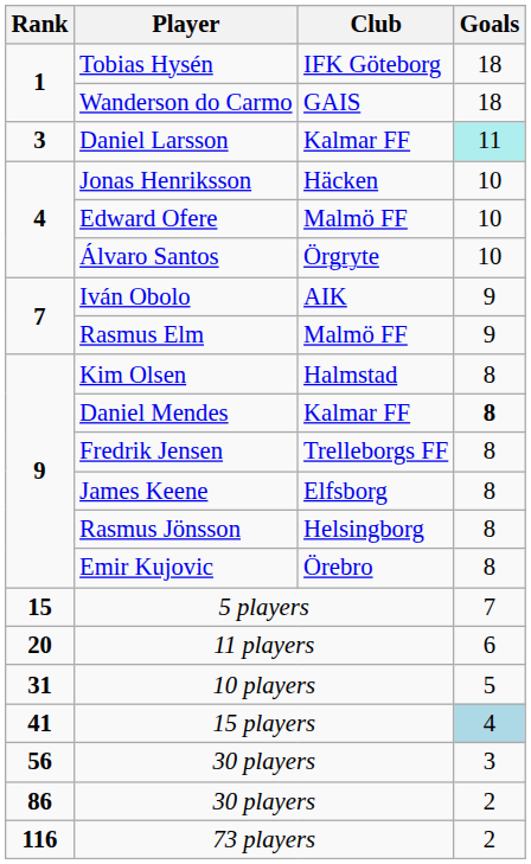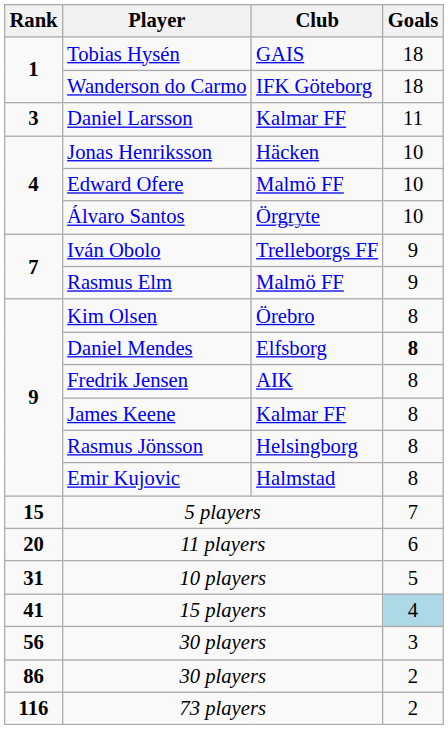Tobias Hysén | Club: IFK Göteborg -> GAIS
Wanderson do Carmo | Club: GAIS -> IFK Göteborg
Daniel Larsson | Goals: paleturquoise background -> no background
Iván Obolo | Club: AIK -> Trelleborgs FF
Kim Olsen | Club: Halmstad -> Örebro
Daniel Mendes | Club: Kalmar FF -> Elfsborg
Fredrik Jensen | Club: Trelleborgs FF -> AIK
James Keene | Club: Elfsborg -> Kalmar FF
Emir Kujovic | Club: Örebro -> Halmstad
